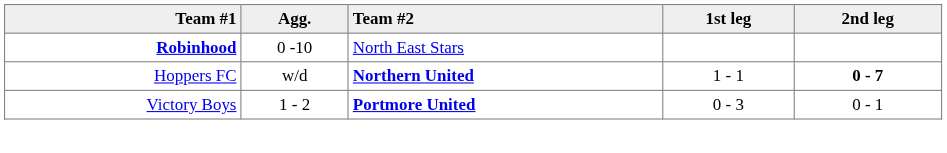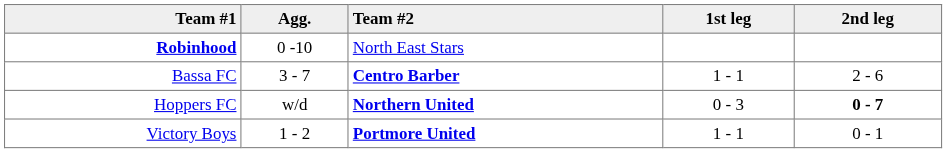+ row: Bassa FC | 3 - 7 | Centro Barber | 1 - 1 | 2 - 6
Hoppers FC | 1st leg: 1 - 1 -> 0 - 3
Victory Boys | 1st leg: 0 - 3 -> 1 - 1
